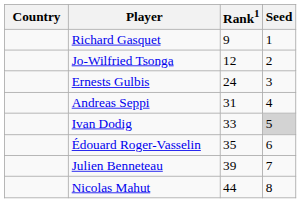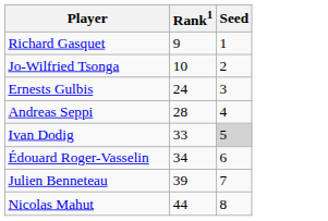- column: Country
Jo-Wilfried Tsonga | Rank1: 12 -> 10
Andreas Seppi | Rank1: 31 -> 28
Édouard Roger-Vasselin | Rank1: 35 -> 34
